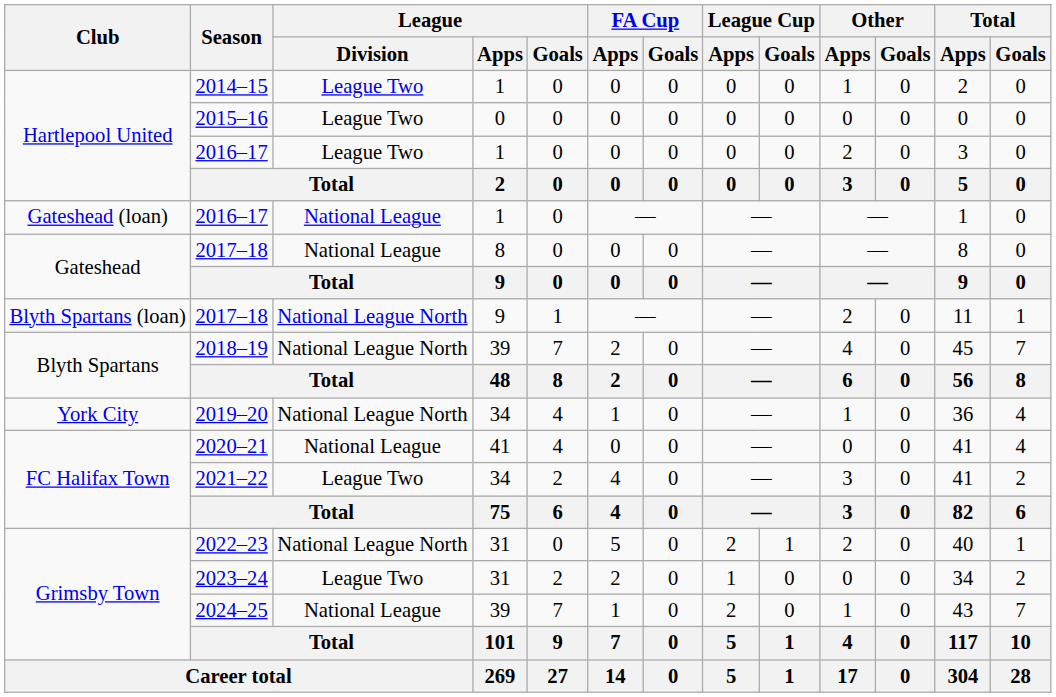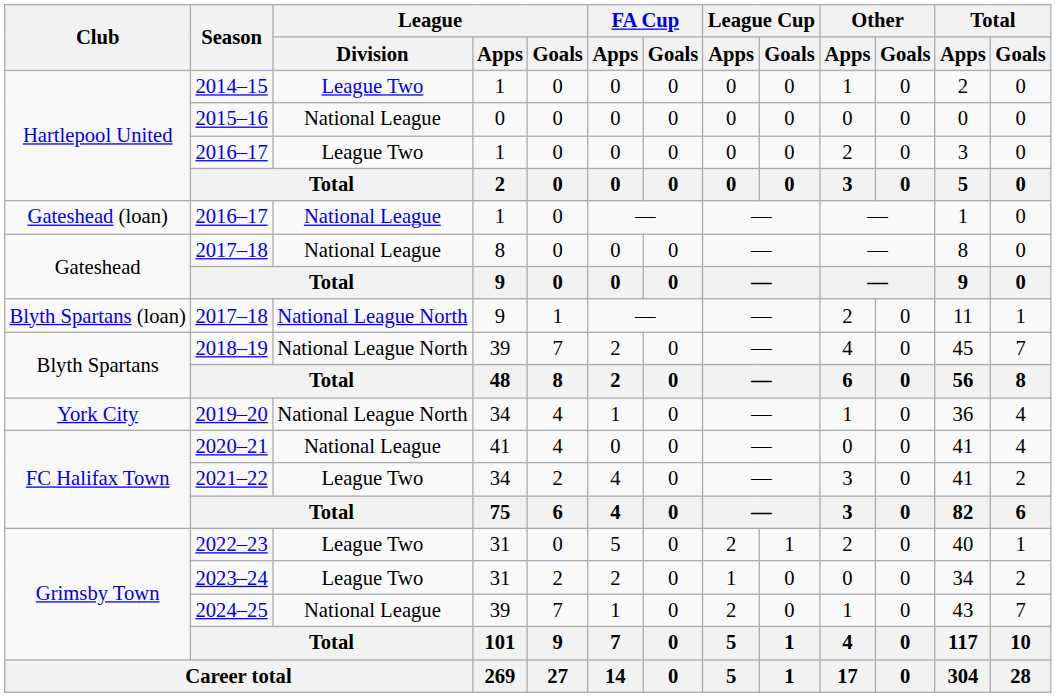2015–16 | League / Division: League Two -> National League
2022–23 | League / Division: National League North -> League Two
